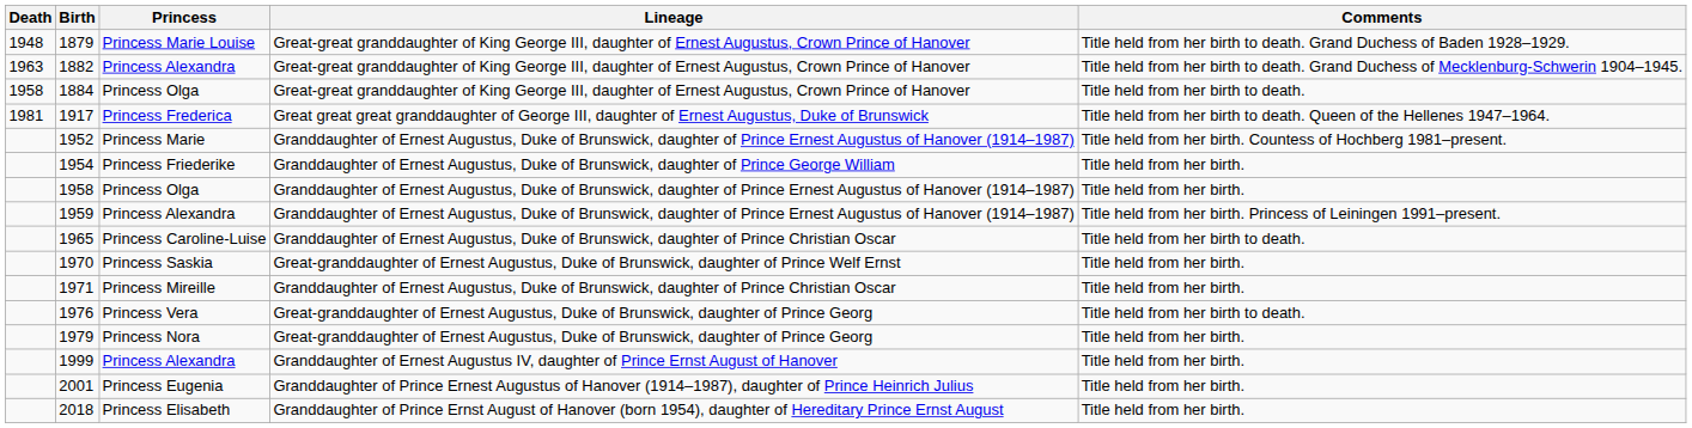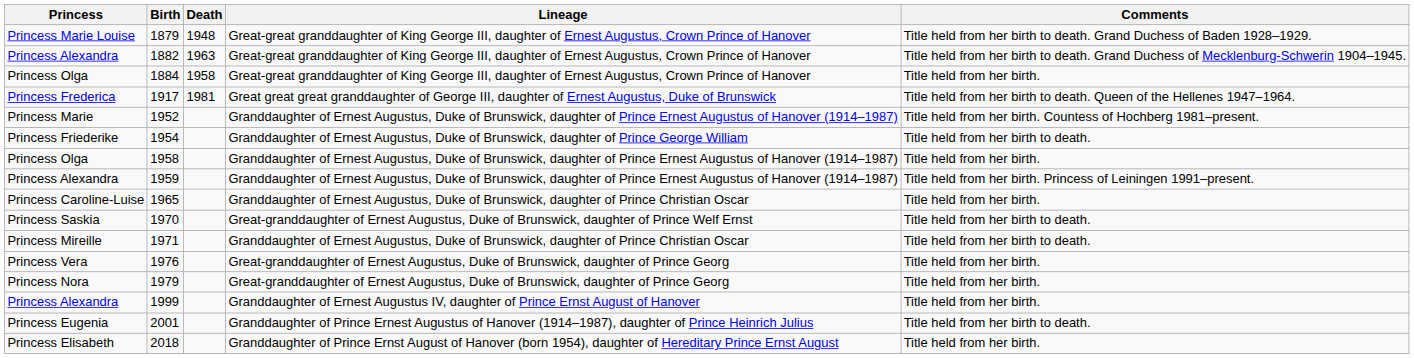columns swapped: Princess <-> Death
1884 | Comments: Title held from her birth to death. -> Title held from her birth.
1954 | Comments: Title held from her birth. -> Title held from her birth to death.
1965 | Comments: Title held from her birth to death. -> Title held from her birth.
1970 | Comments: Title held from her birth. -> Title held from her birth to death.
1971 | Comments: Title held from her birth. -> Title held from her birth to death.
1976 | Comments: Title held from her birth to death. -> Title held from her birth.
2001 | Comments: Title held from her birth. -> Title held from her birth to death.
